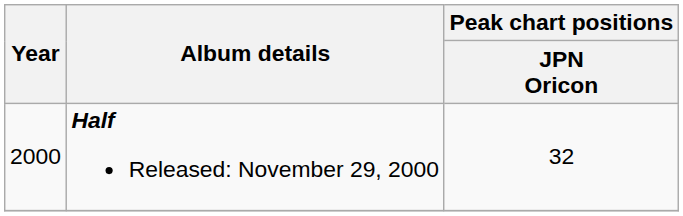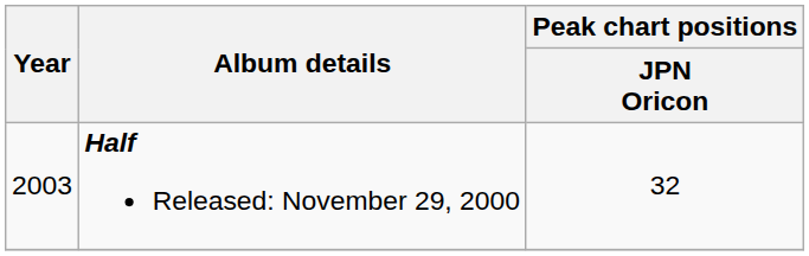Half Released: November 29, 2000 | Year: 2000 -> 2003
